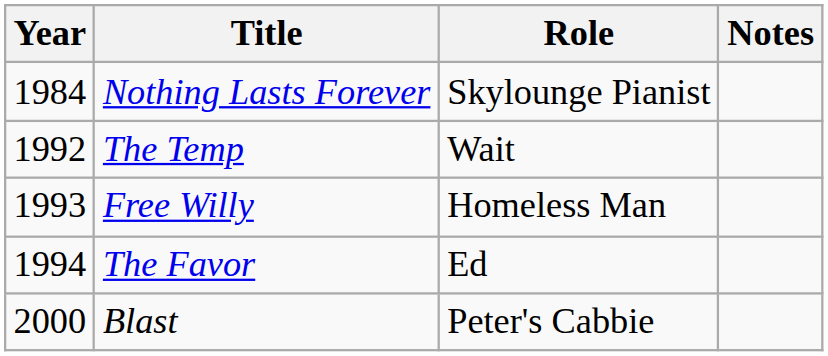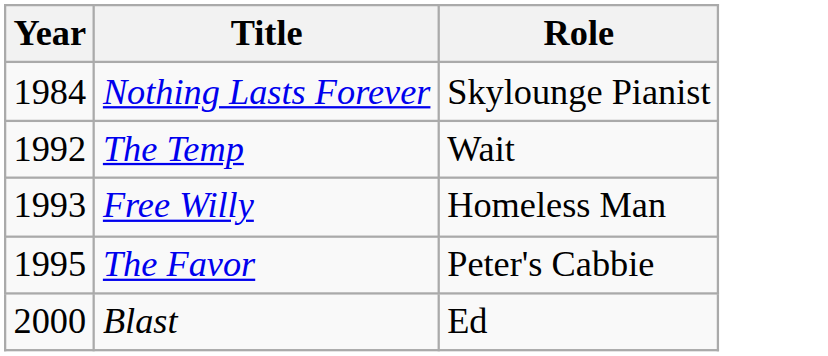- column: Notes
The Favor | Year: 1994 -> 1995
The Favor | Role: Ed -> Peter's Cabbie
Blast | Role: Peter's Cabbie -> Ed
